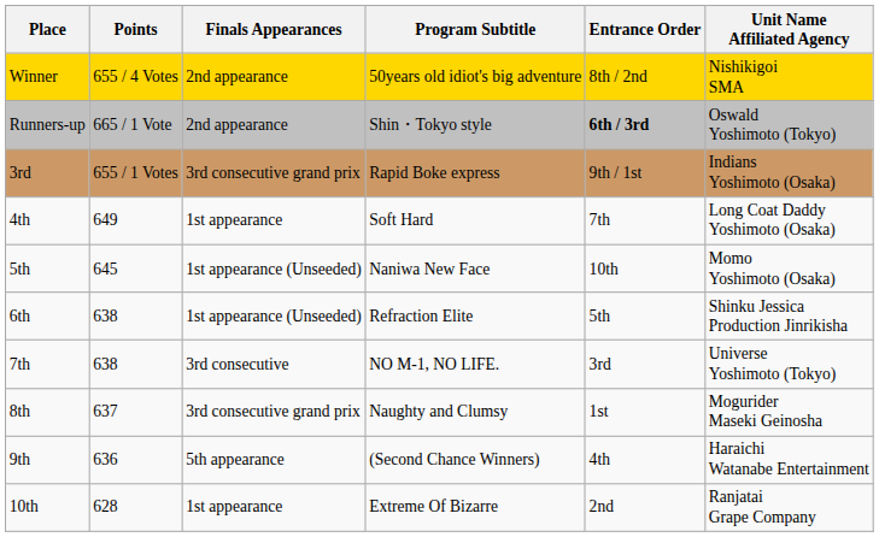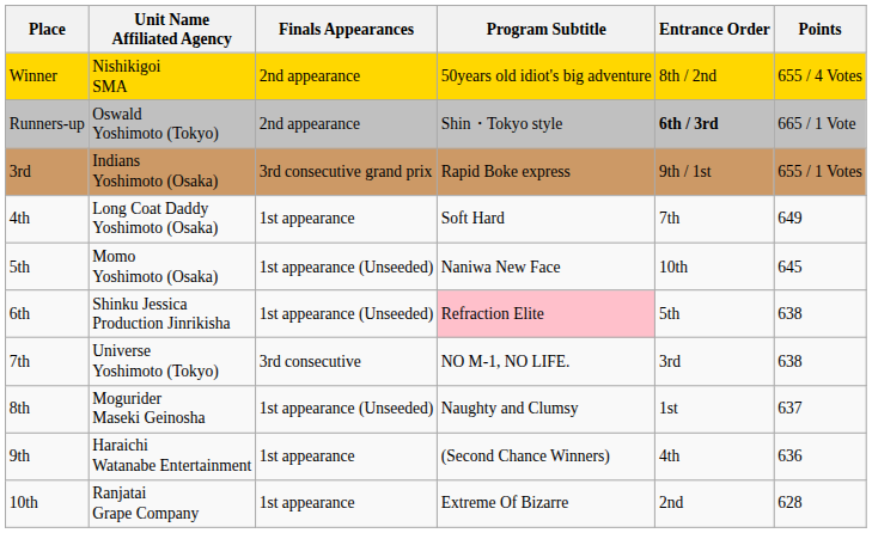columns swapped: Unit Name Affiliated Agency <-> Points
6th | Program Subtitle: no background -> pink background
8th | Finals Appearances: 3rd consecutive grand prix -> 1st appearance (Unseeded)
9th | Finals Appearances: 5th appearance -> 1st appearance
